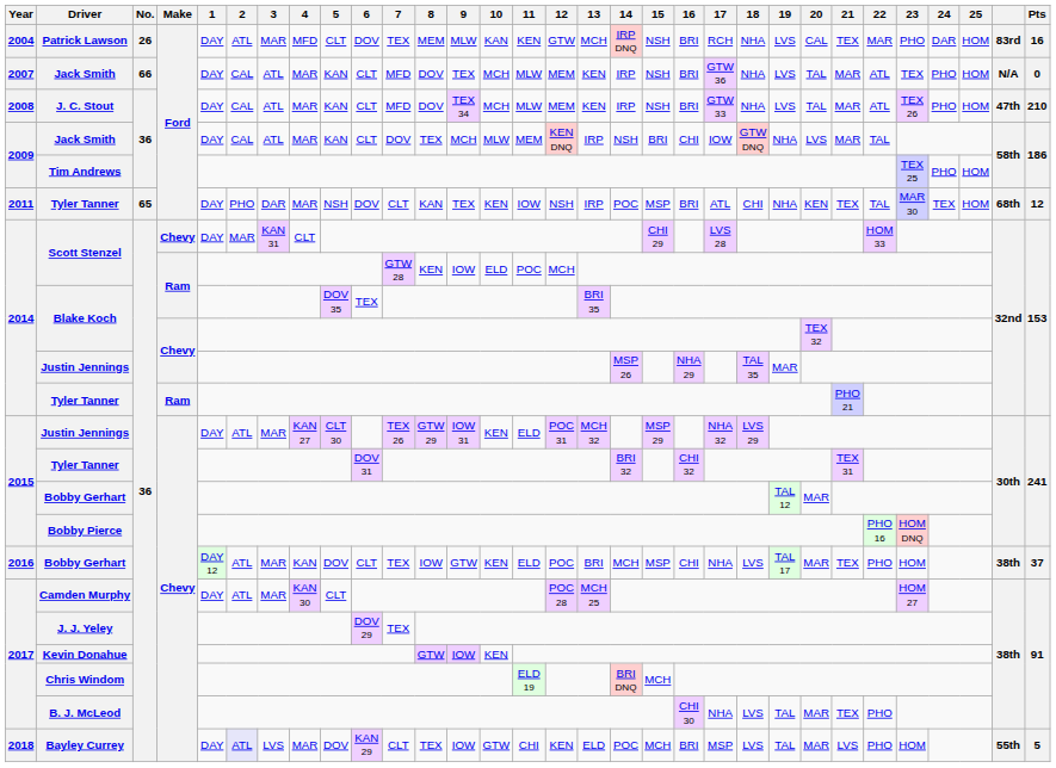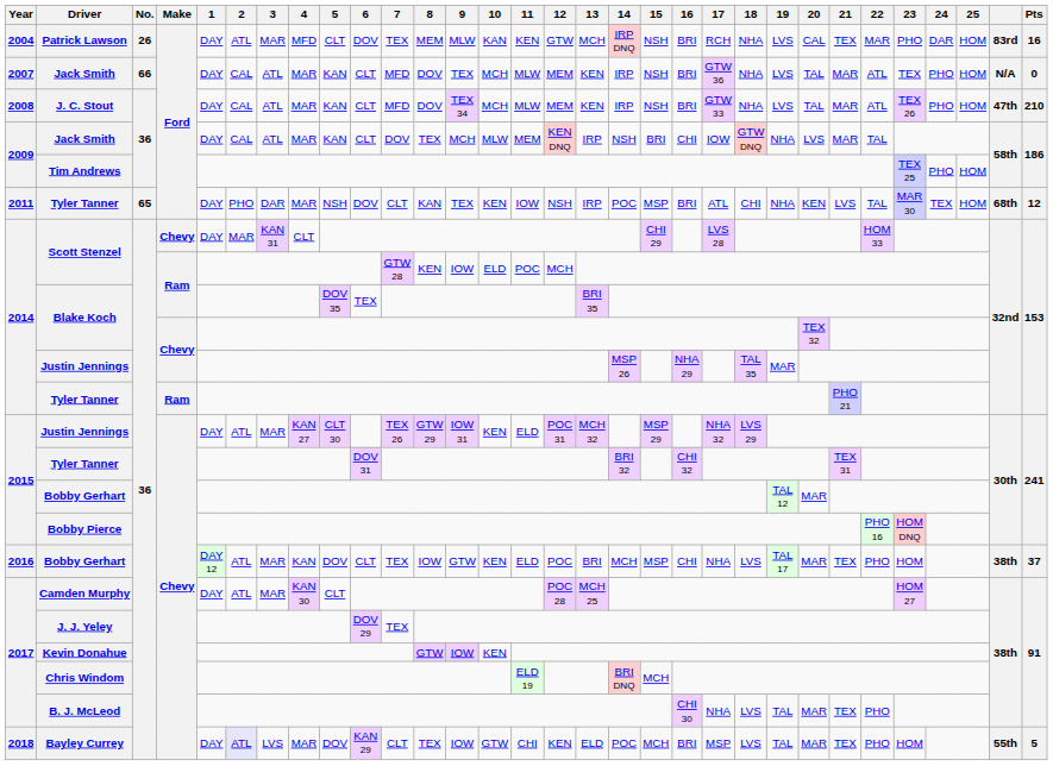2011 / Tyler Tanner | 21: TEX -> LVS
Bayley Currey | 21: LVS -> TEX
